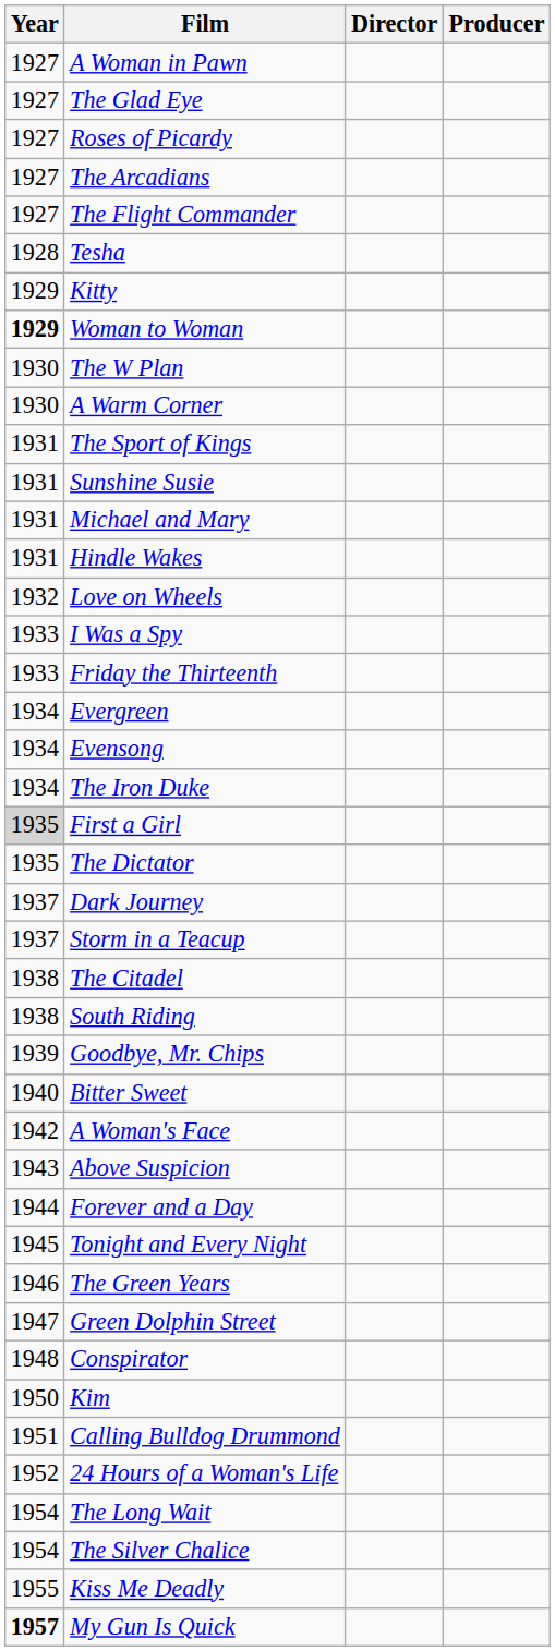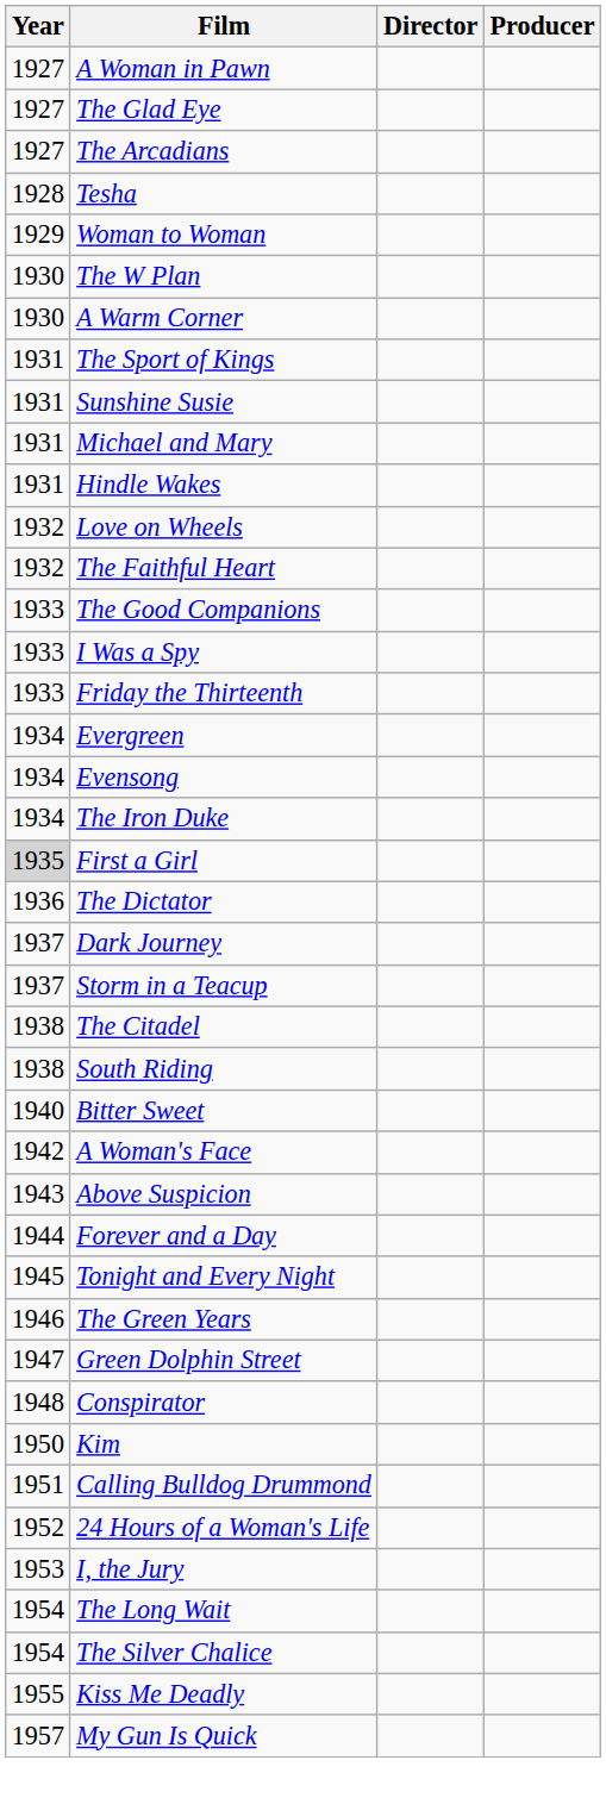- row: 1927 | Roses of Picardy
- row: 1927 | The Flight Commander
- row: 1929 | Kitty
Woman to Woman | Year: bold -> normal
+ row: 1932 | The Faithful Heart
+ row: 1933 | The Good Companions
The Dictator | Year: 1935 -> 1936
- row: 1939 | Goodbye, Mr. Chips
+ row: 1953 | I, the Jury
My Gun Is Quick | Year: bold -> normal
